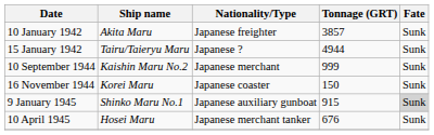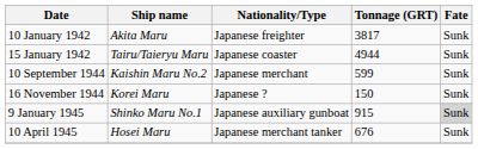10 January 1942 | Tonnage (GRT): 3857 -> 3817
15 January 1942 | Nationality/Type: Japanese ? -> Japanese coaster
10 September 1944 | Tonnage (GRT): 999 -> 599
16 November 1944 | Nationality/Type: Japanese coaster -> Japanese ?
